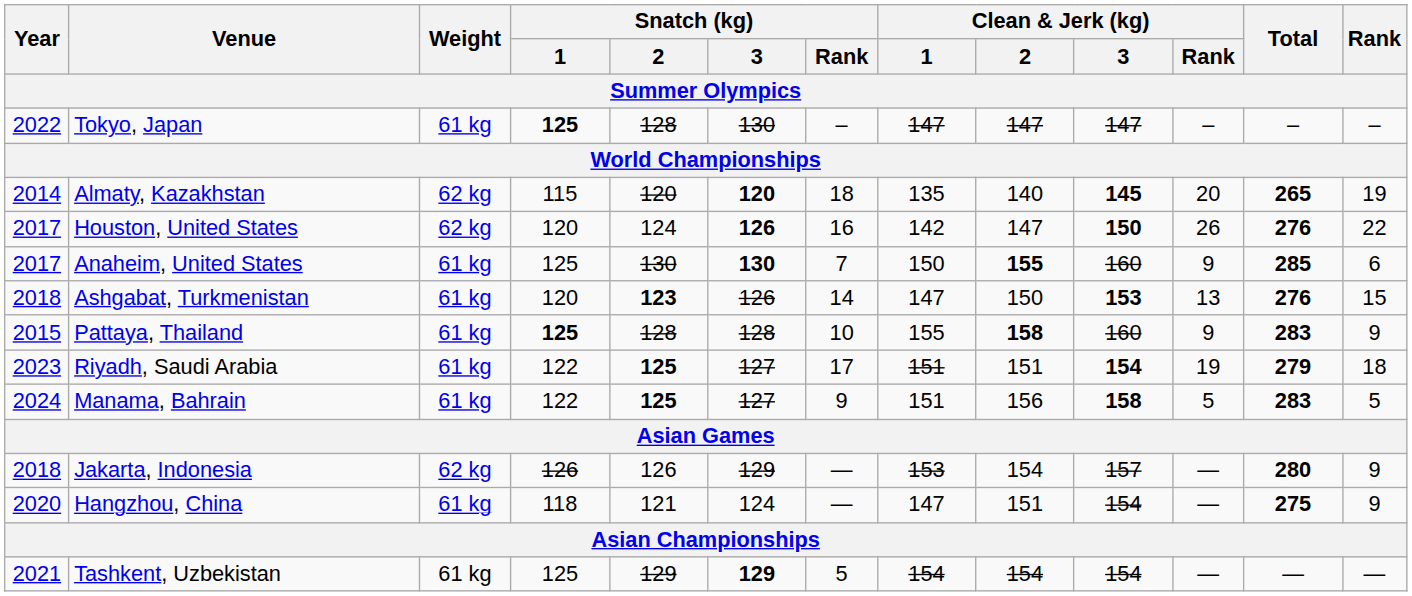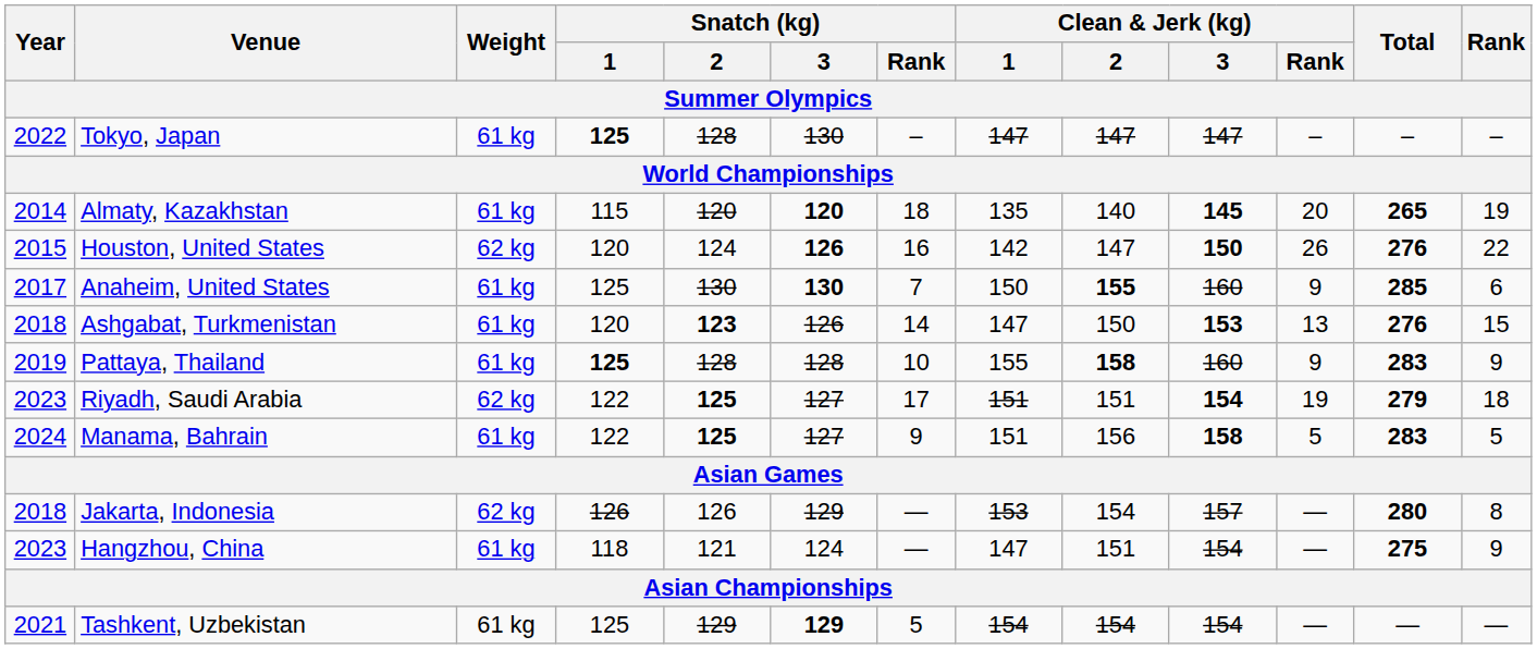Almaty, Kazakhstan | Weight: 62 kg -> 61 kg
Houston, United States | Year: 2017 -> 2015
Pattaya, Thailand | Year: 2015 -> 2019
Riyadh, Saudi Arabia | Weight: 61 kg -> 62 kg
Jakarta, Indonesia | Rank: 9 -> 8
Hangzhou, China | Year: 2020 -> 2023
